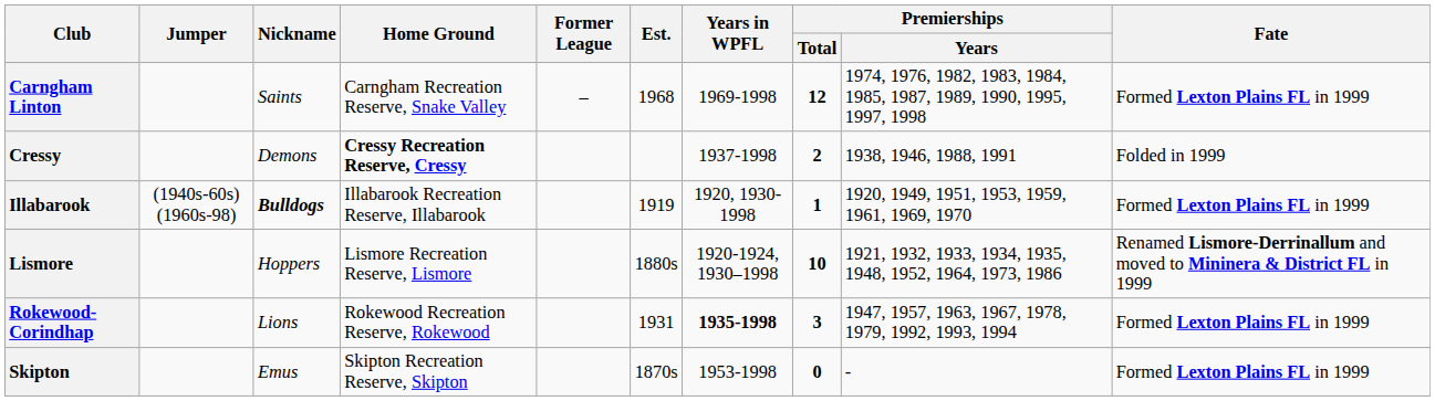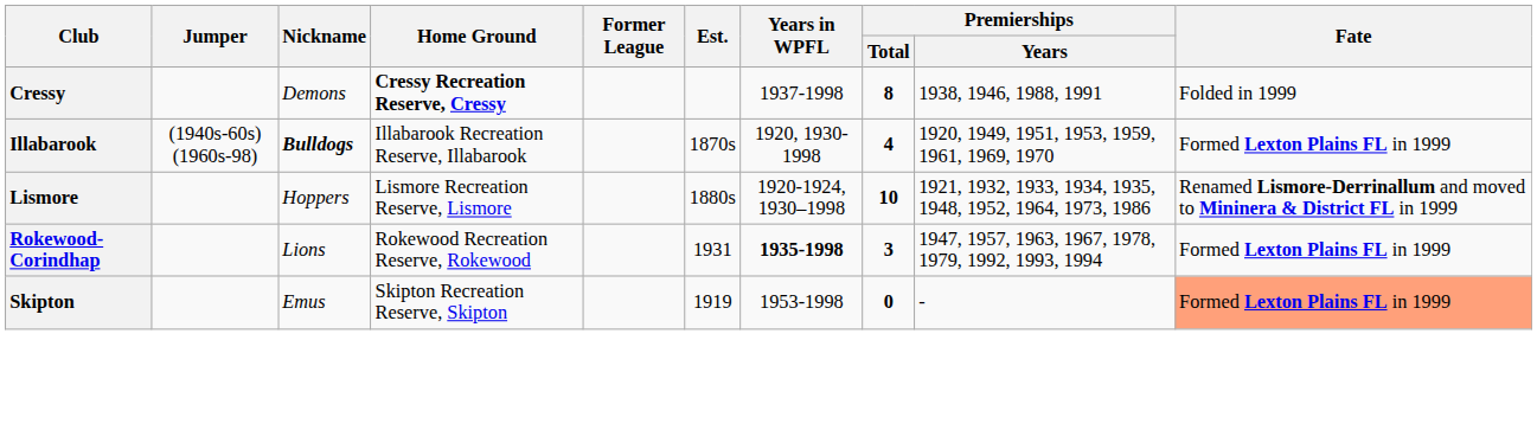- row: Carngham Linton | Saints | Carngham Recreation Reserve, Snake Valley | – | 1968 | 1969-1998 | 12 | 1974, 1976, 1982, 1983, 1984, 1985, 1987, 1989, 1990, 1995, 1997, 1998 | Formed Lexton Plains FL in 1999
Cressy | Premierships / Total: 2 -> 8
Illabarook | Est.: 1919 -> 1870s
Illabarook | Premierships / Total: 1 -> 4
Skipton | Est.: 1870s -> 1919
Skipton | Fate: no background -> lightsalmon background
